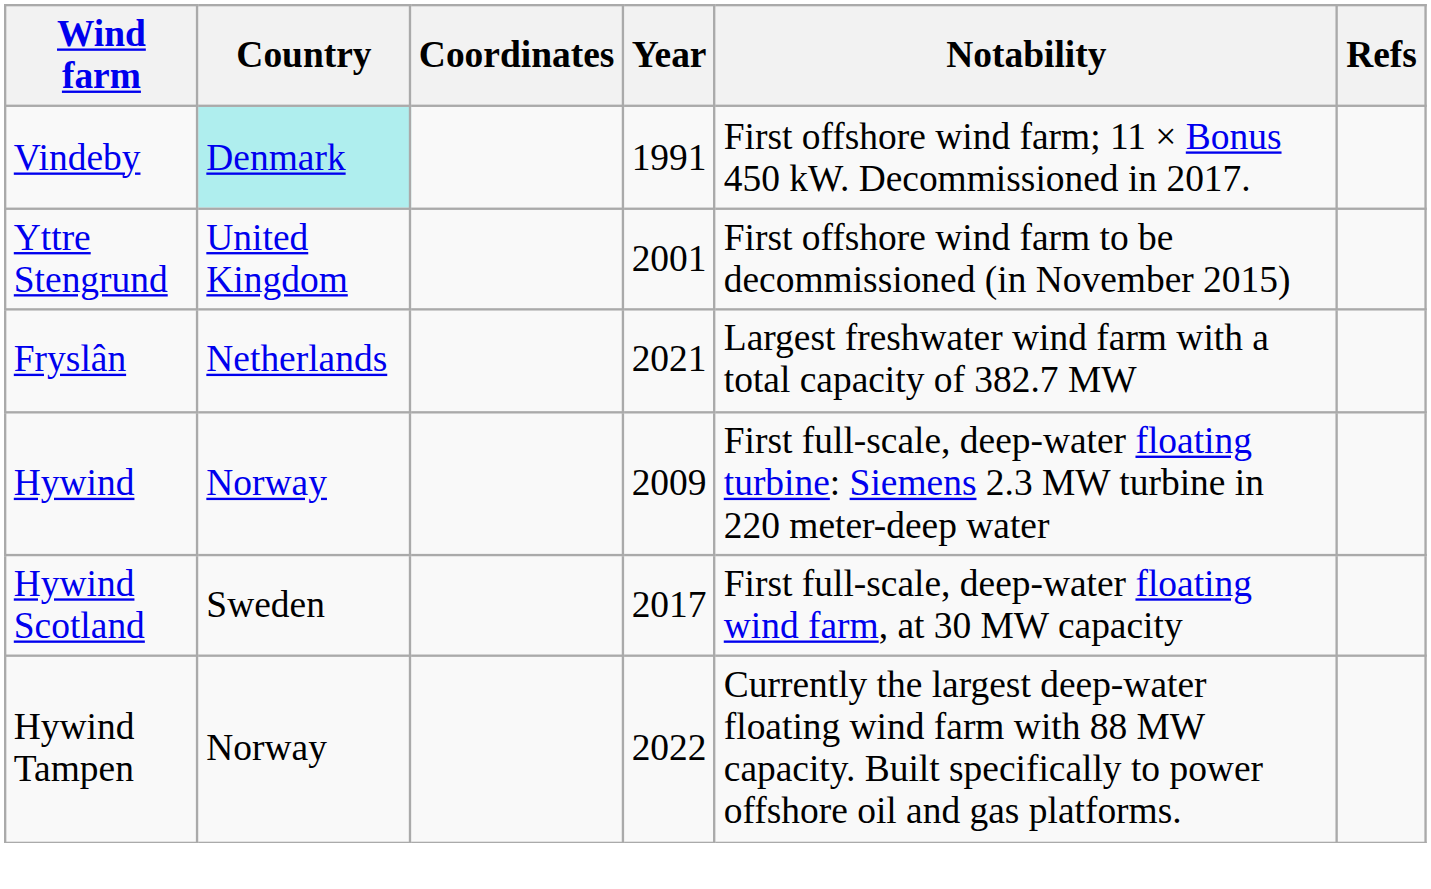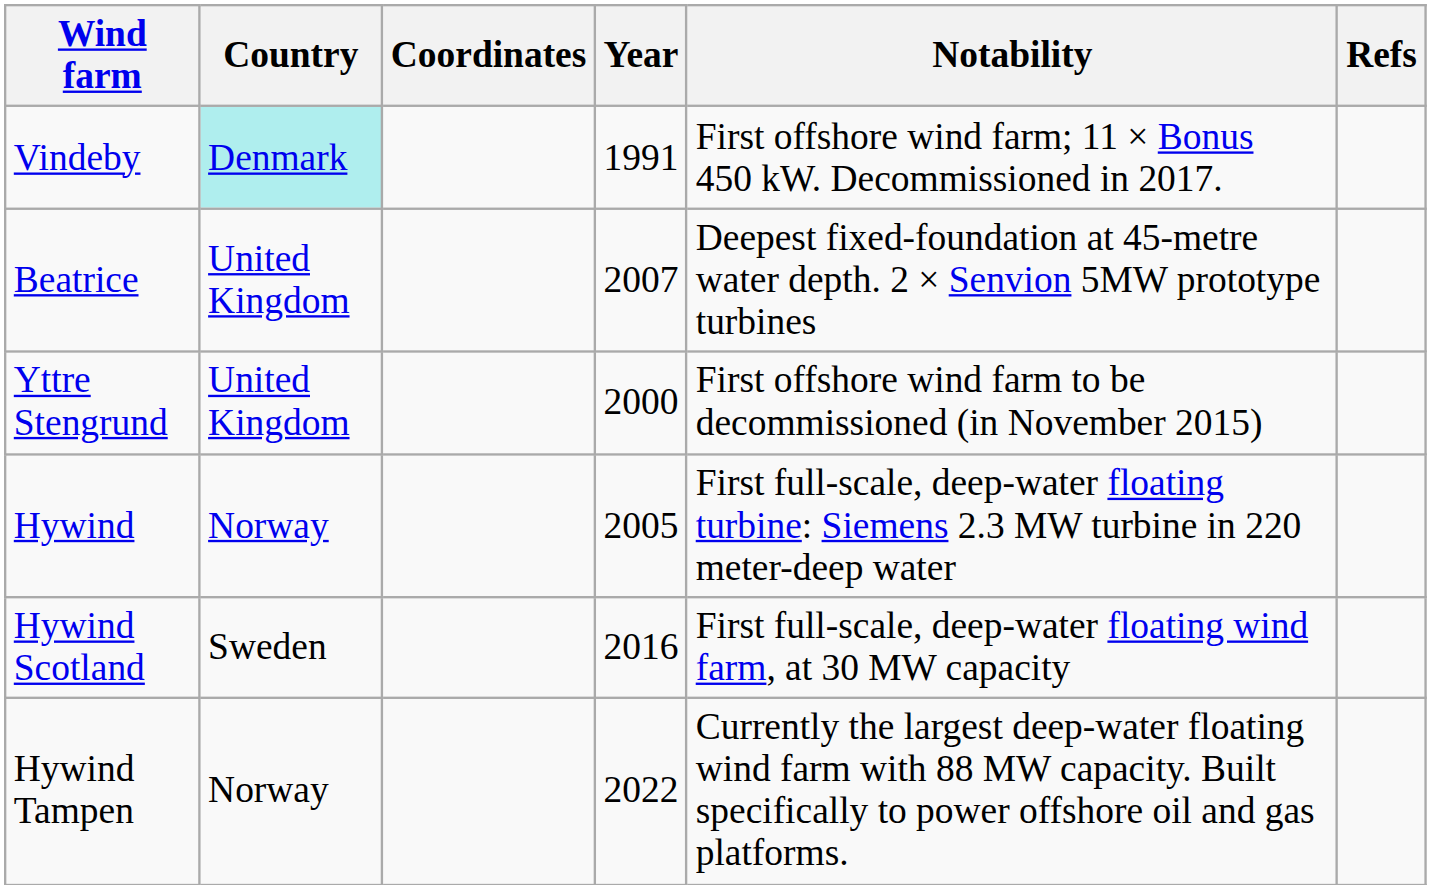+ row: Beatrice | United Kingdom | 2007 | Deepest fixed-foundation at 45-metre water depth. 2 × Senvion 5MW prototype turbines
Yttre Stengrund | Year: 2001 -> 2000
- row: Fryslân | Netherlands | 2021 | Largest freshwater wind farm with a total capacity of 382.7 MW
Hywind | Year: 2009 -> 2005
Hywind Scotland | Year: 2017 -> 2016
